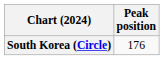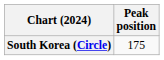South Korea (Circle) | Peak position: 176 -> 175
